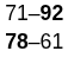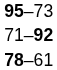+ row: 95–73
